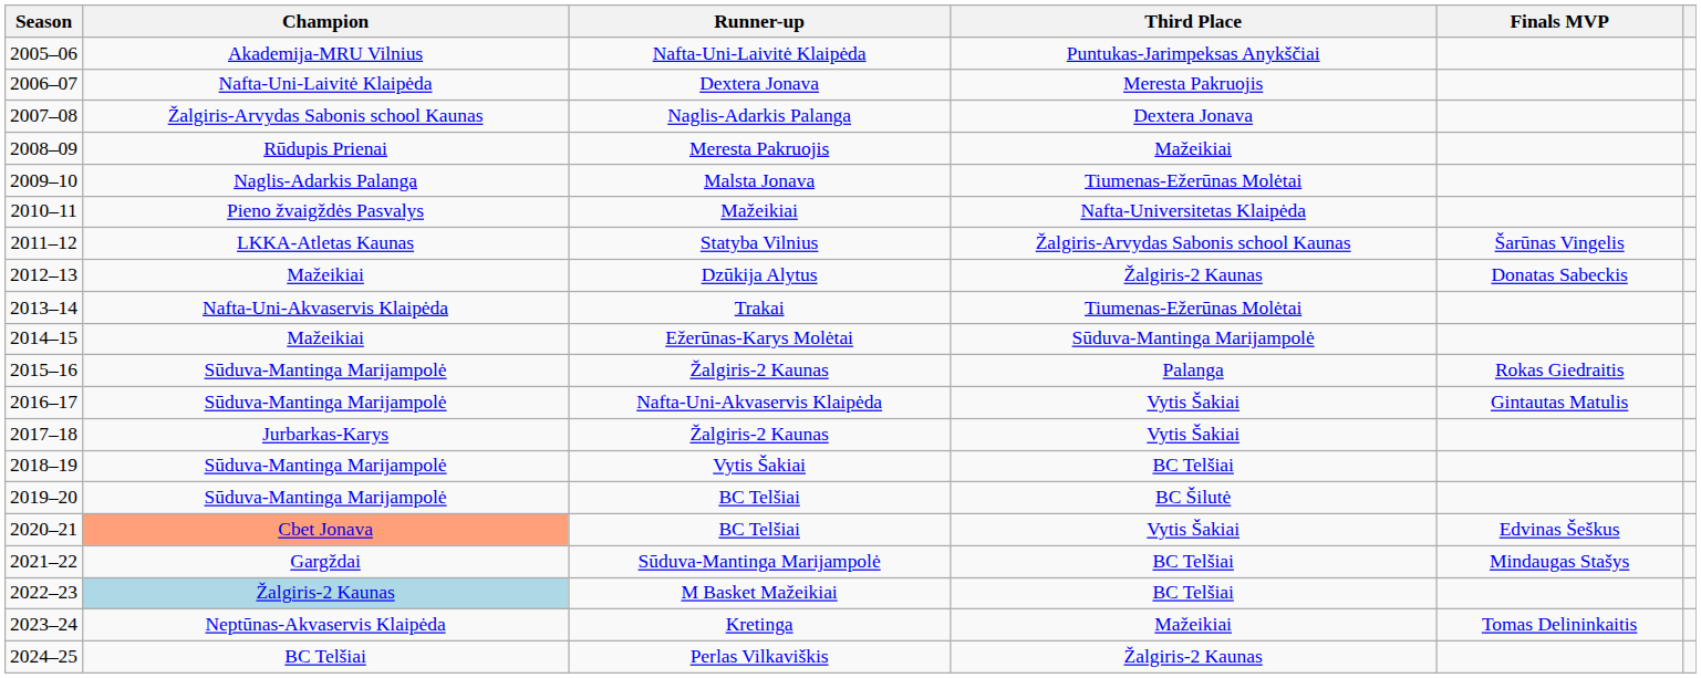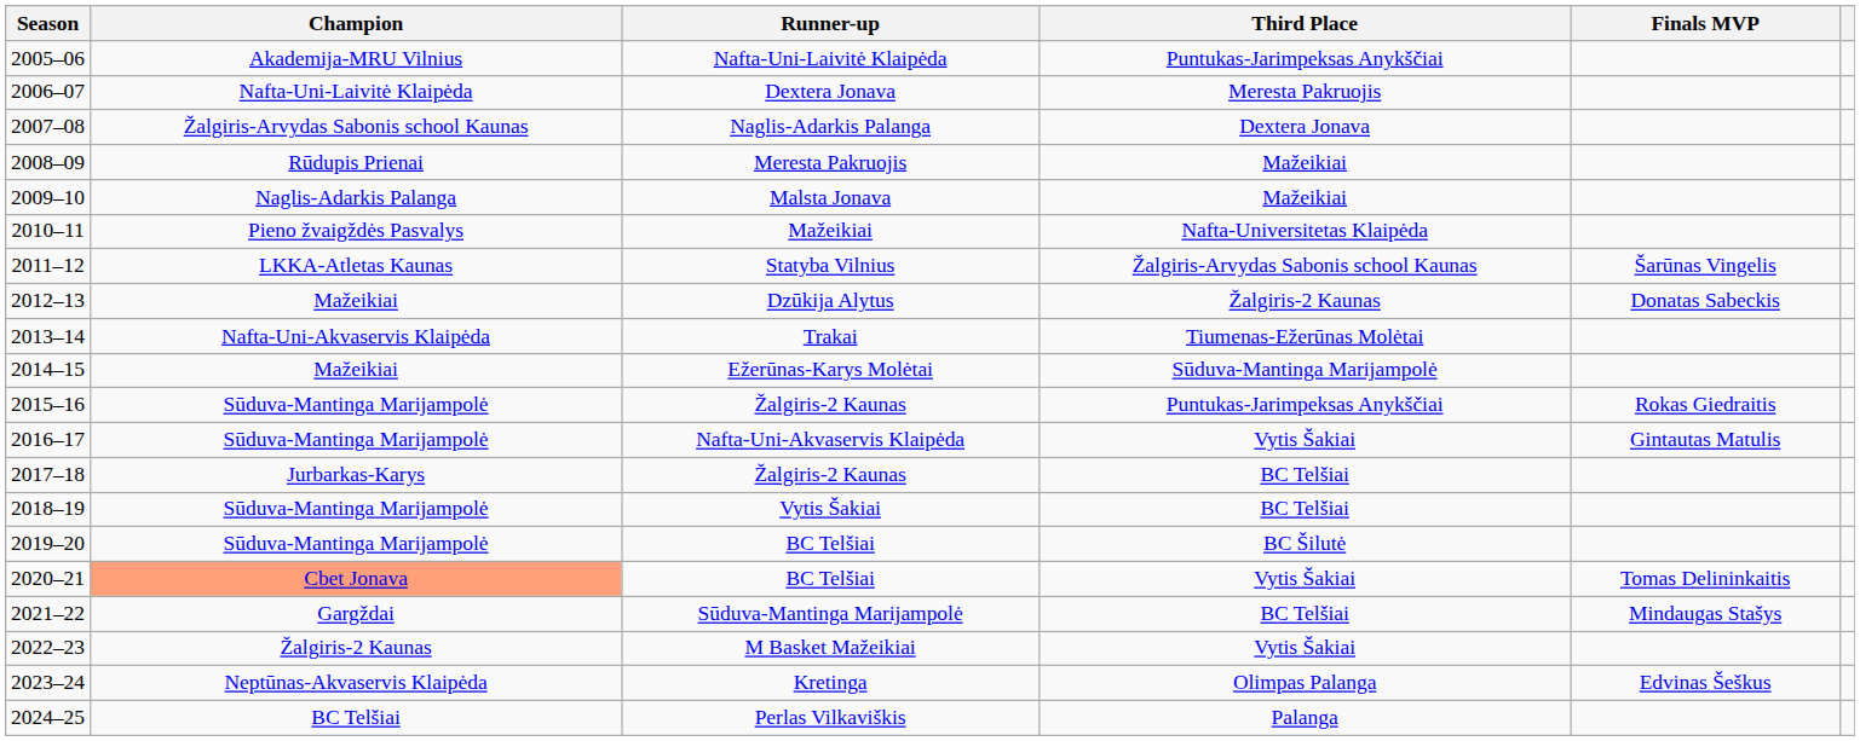Malsta Jonava | Third Place: Tiumenas-Ežerūnas Molėtai -> Mažeikiai
2015–16 / Žalgiris-2 Kaunas | Third Place: Palanga -> Puntukas-Jarimpeksas Anykščiai
2017–18 / Žalgiris-2 Kaunas | Third Place: Vytis Šakiai -> BC Telšiai
2020–21 / BC Telšiai | Finals MVP: Edvinas Šeškus -> Tomas Delininkaitis
M Basket Mažeikiai | Champion: lightblue background -> no background
M Basket Mažeikiai | Third Place: BC Telšiai -> Vytis Šakiai
Kretinga | Third Place: Mažeikiai -> Olimpas Palanga
Kretinga | Finals MVP: Tomas Delininkaitis -> Edvinas Šeškus
Perlas Vilkaviškis | Third Place: Žalgiris-2 Kaunas -> Palanga
